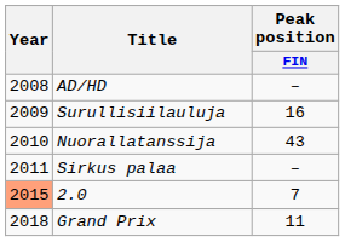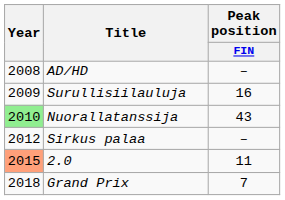Nuorallatanssija | Year: no background -> lightgreen background
Sirkus palaa | Year: 2011 -> 2012
2.0 | Peak position / FIN: 7 -> 11
Grand Prix | Peak position / FIN: 11 -> 7
